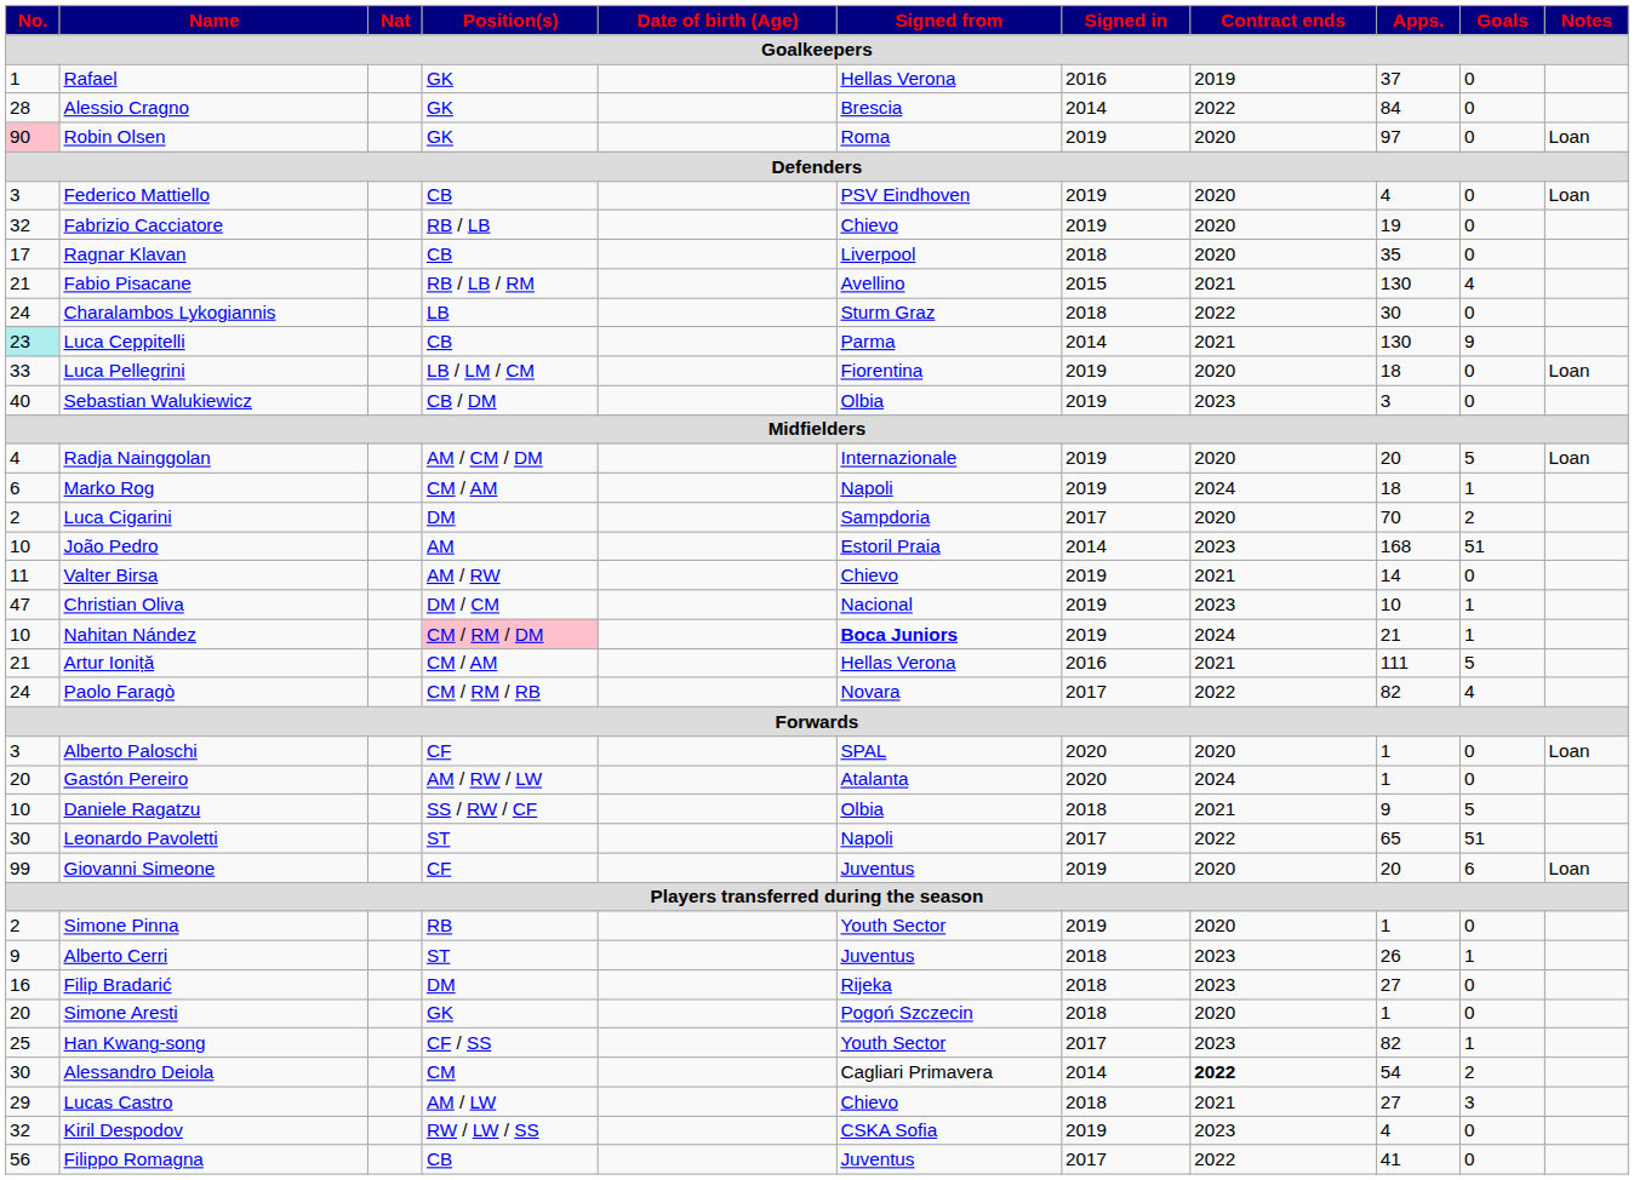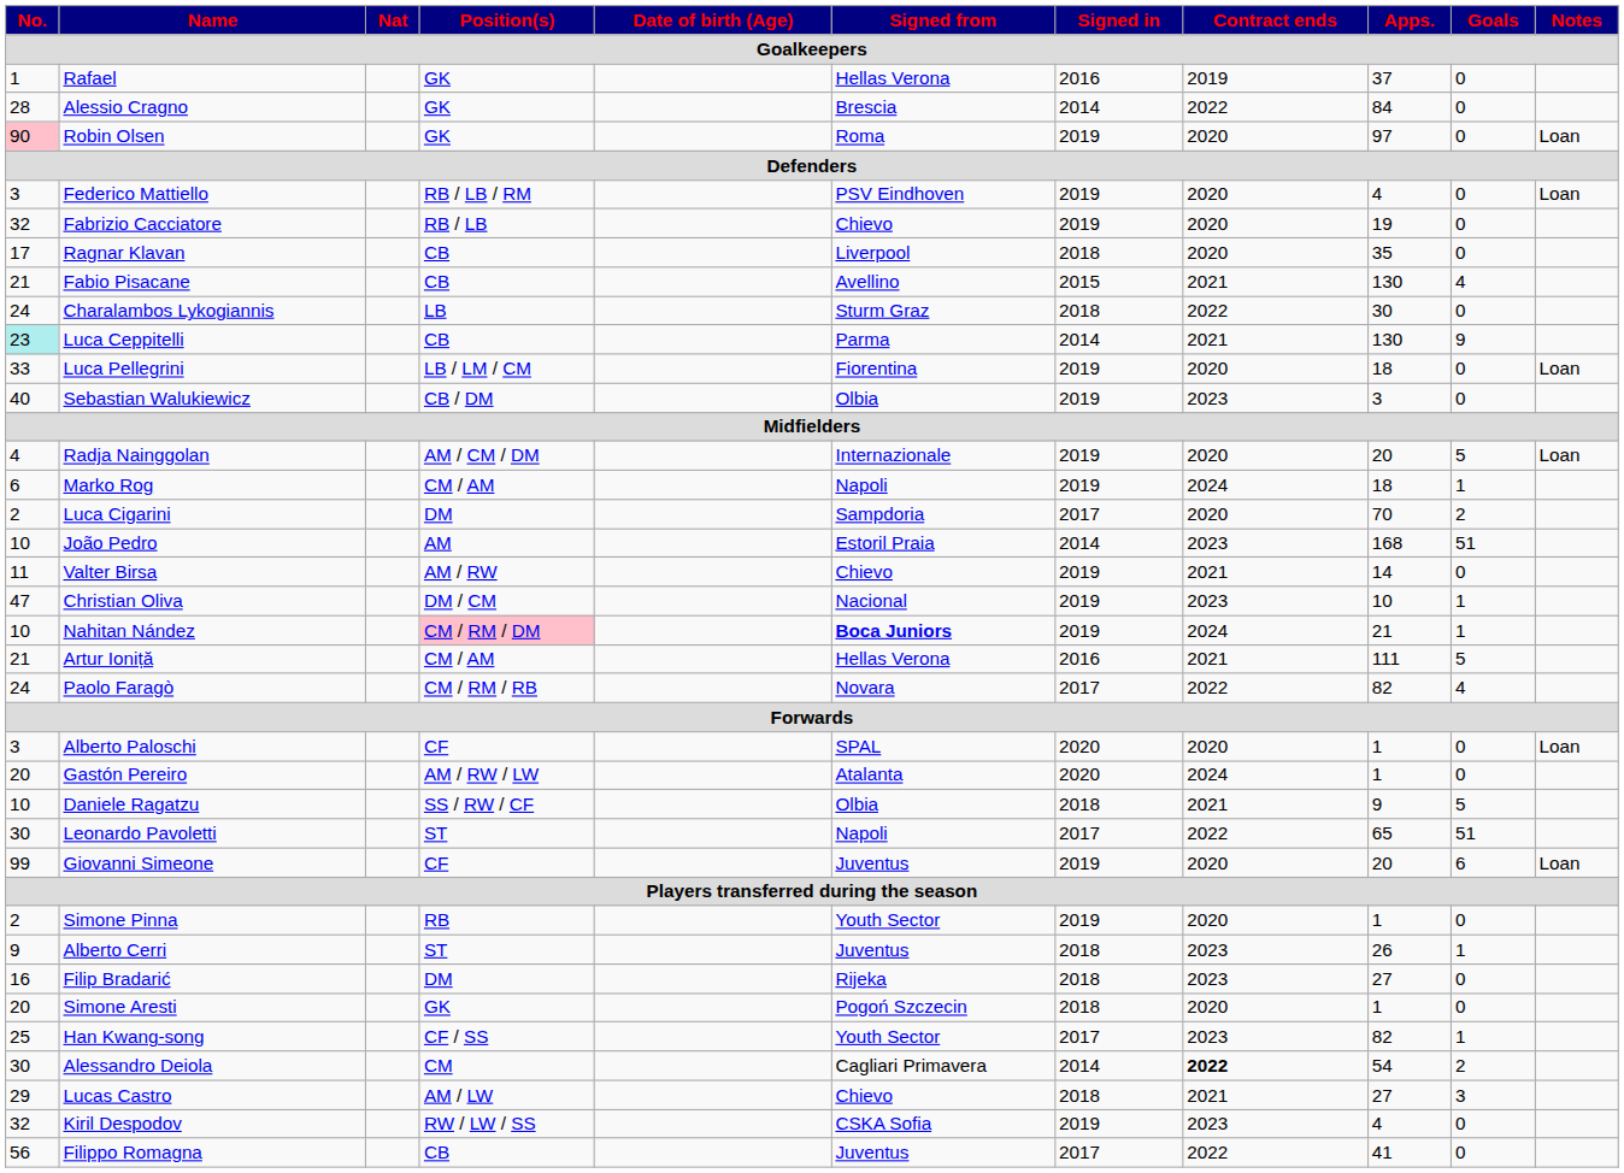Federico Mattiello | Position(s): CB -> RB / LB / RM
Fabio Pisacane | Position(s): RB / LB / RM -> CB
